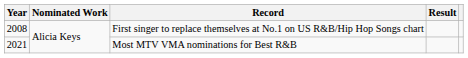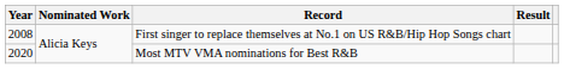Most MTV VMA nominations for Best R&B | Year: 2021 -> 2020
